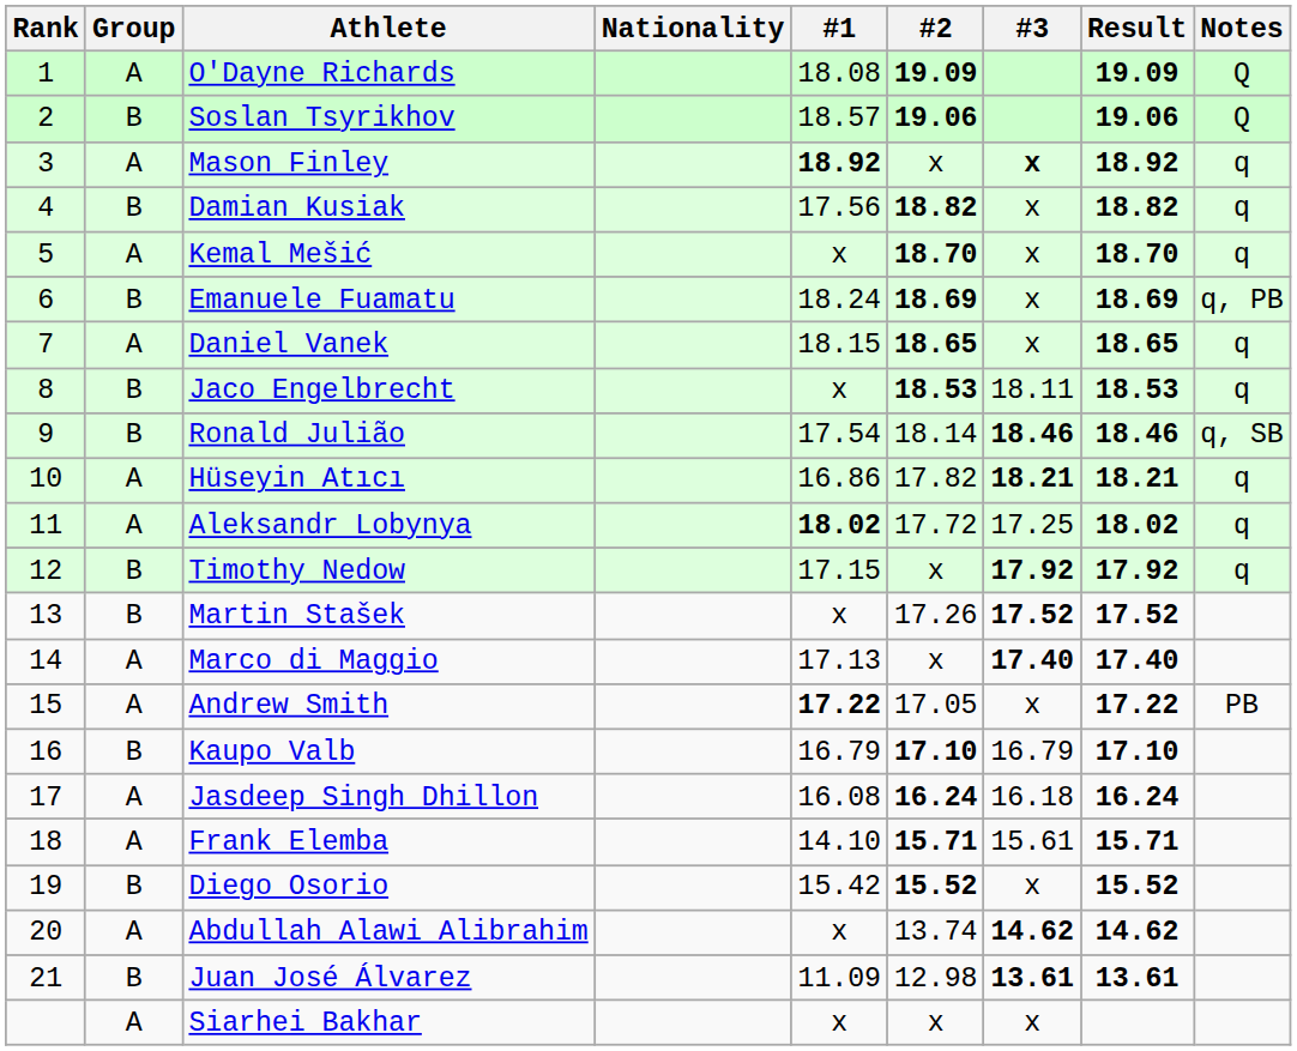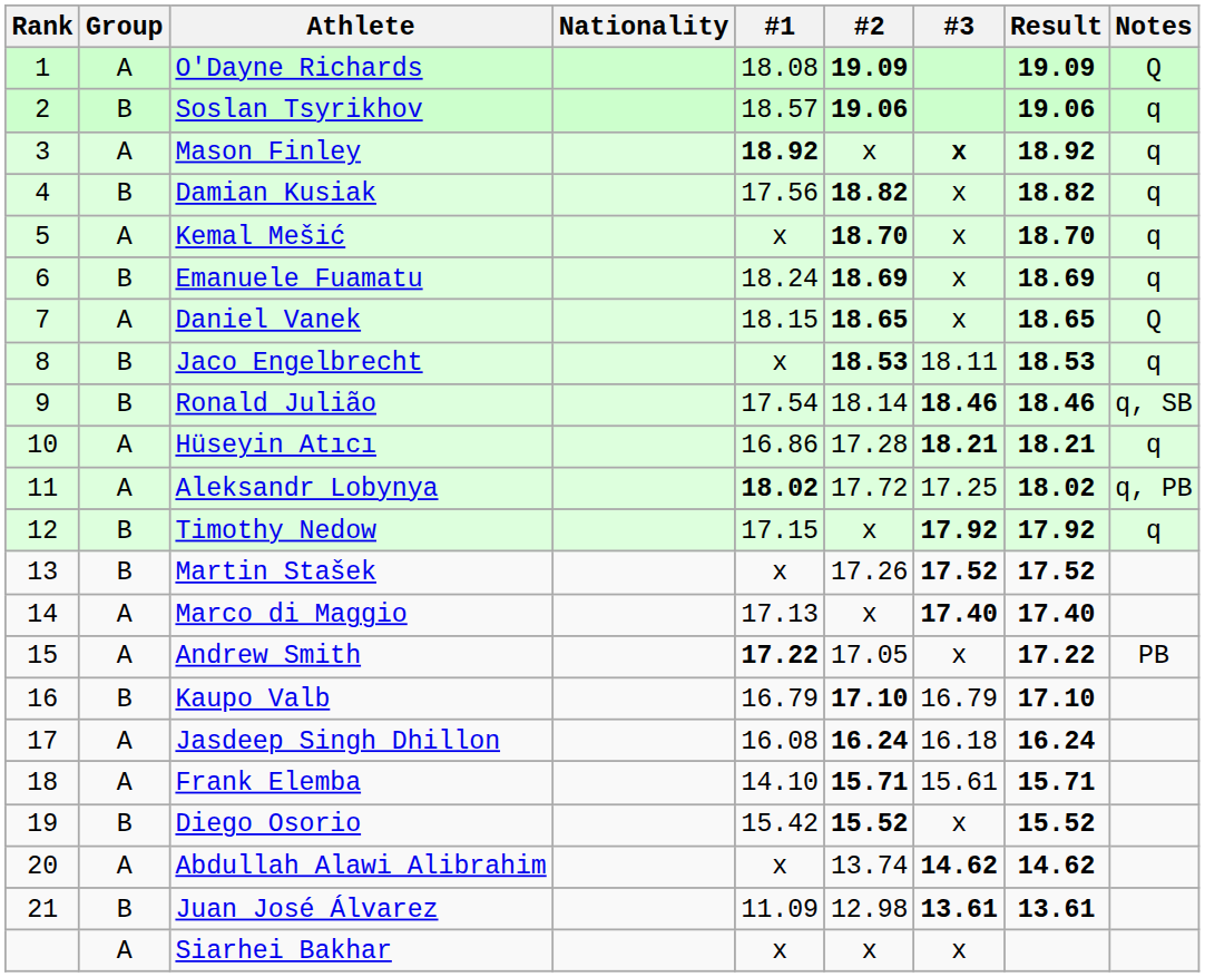Soslan Tsyrikhov | Notes: Q -> q
Emanuele Fuamatu | Notes: q, PB -> q
Daniel Vanek | Notes: q -> Q
Hüseyin Atıcı | #2: 17.82 -> 17.28
Aleksandr Lobynya | Notes: q -> q, PB
